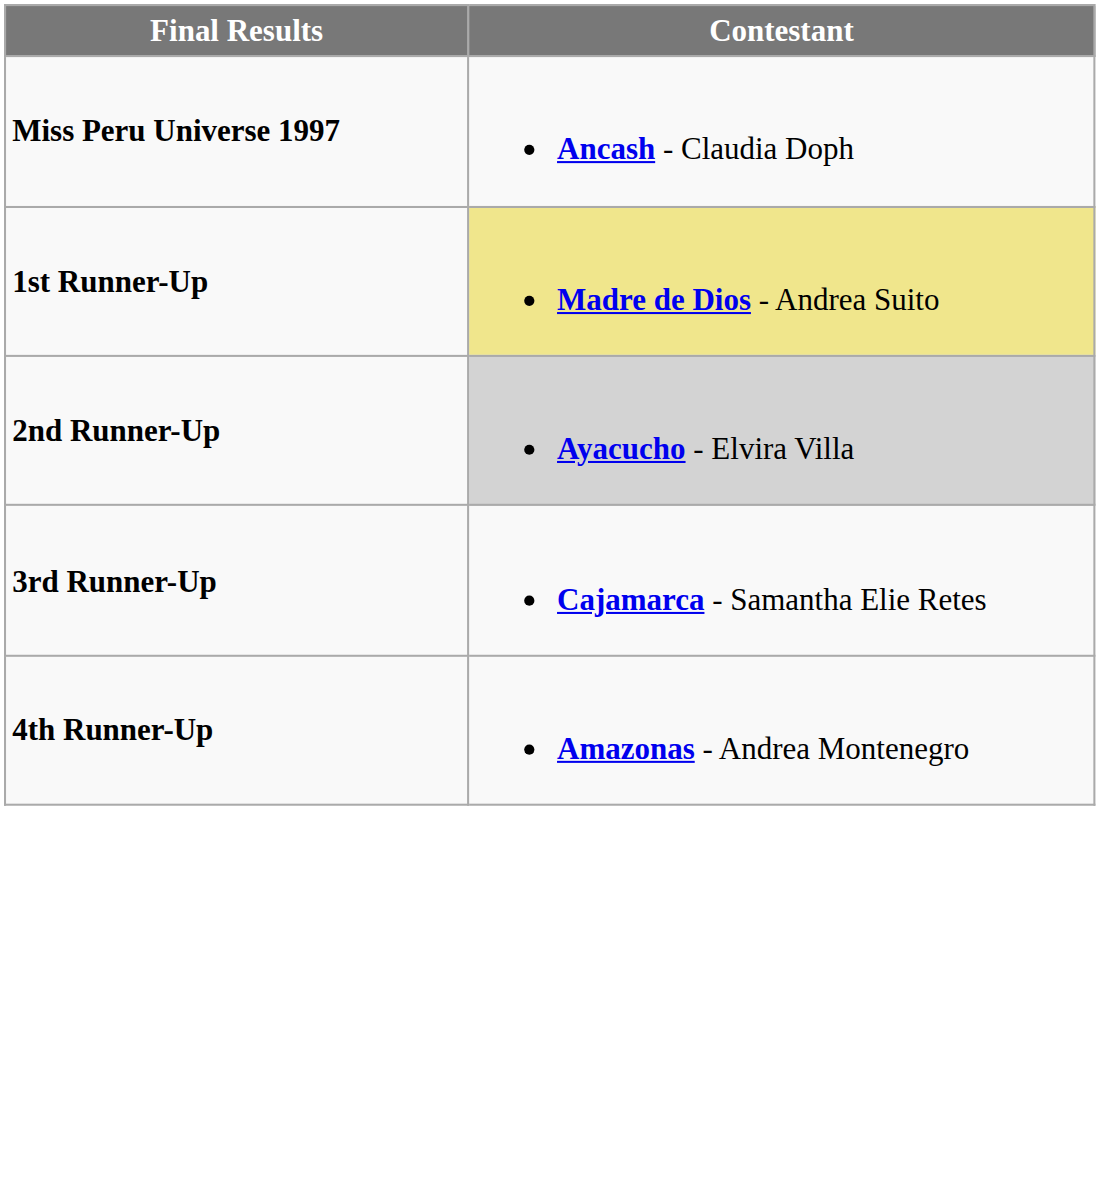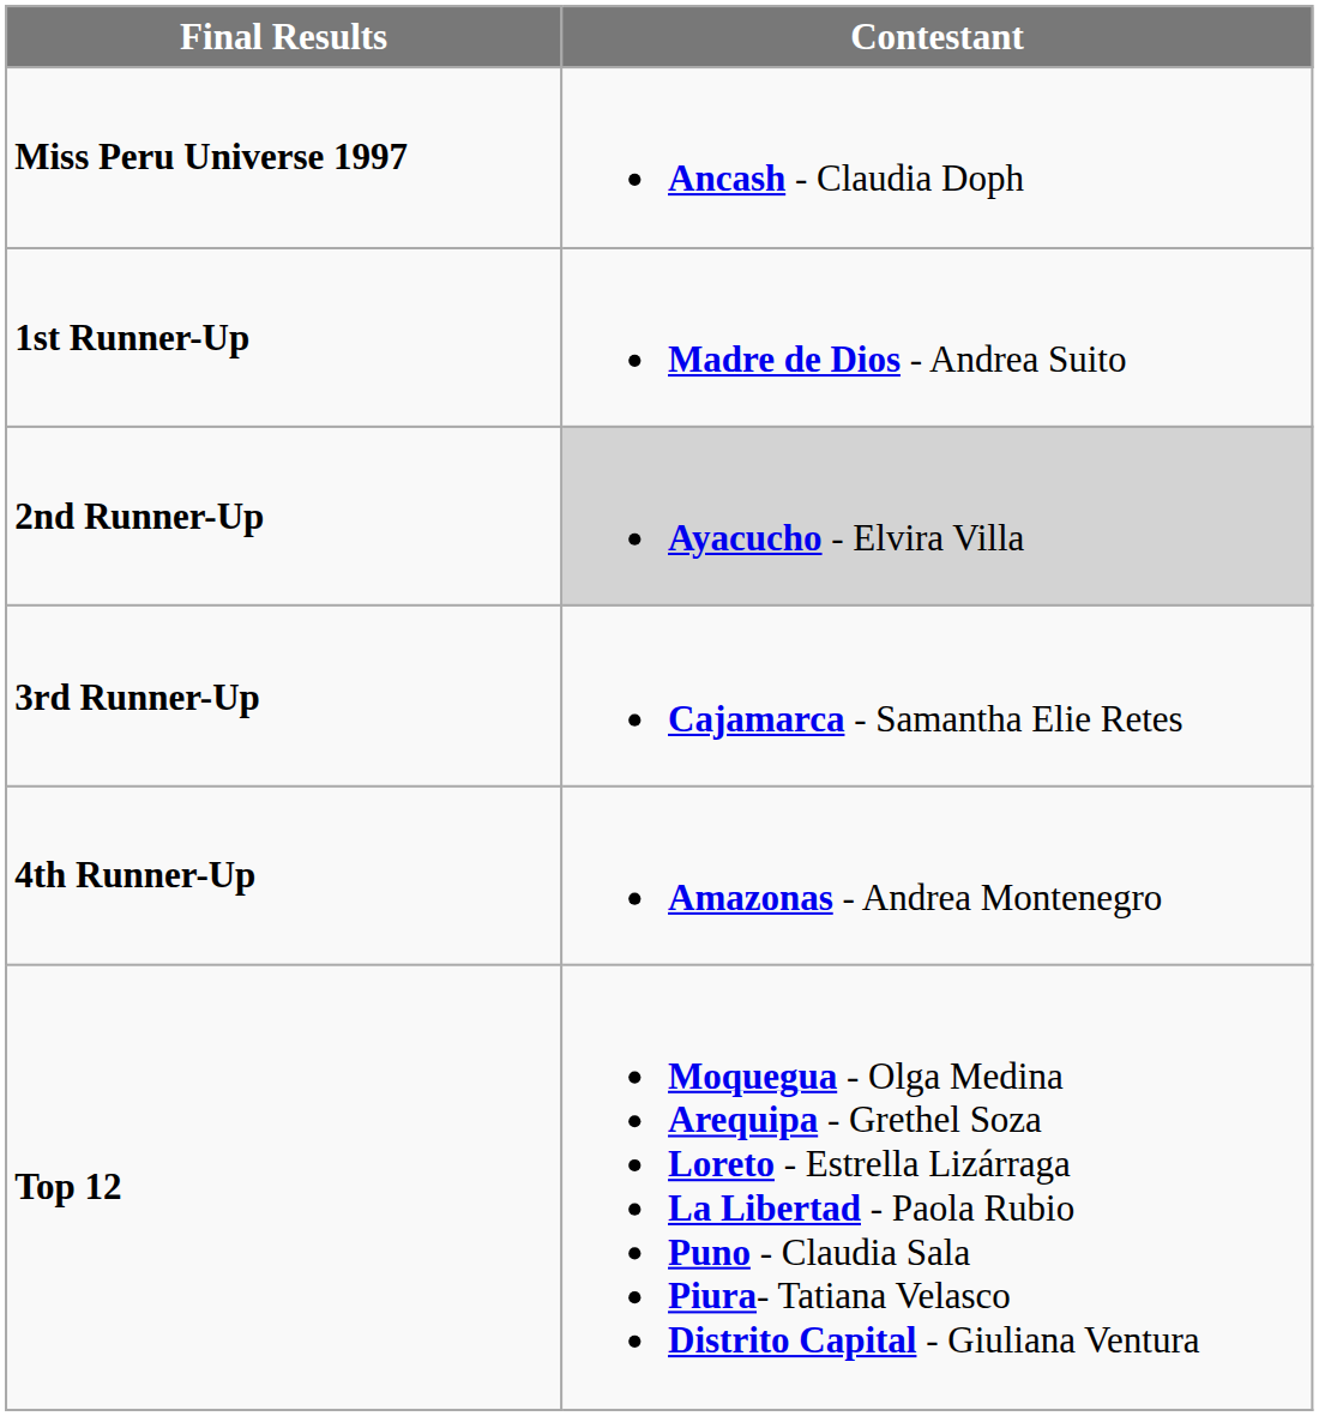1st Runner-Up | Contestant: khaki background -> no background
+ row: Top 12 | Moquegua - Olga Medina Arequipa - Grethel Soza Loreto - Estrella Lizárraga La Libertad - Paola Rubio Puno - Claudia Sala Piura- Tatiana Velasco Distrito Capital - Giuliana Ventura
